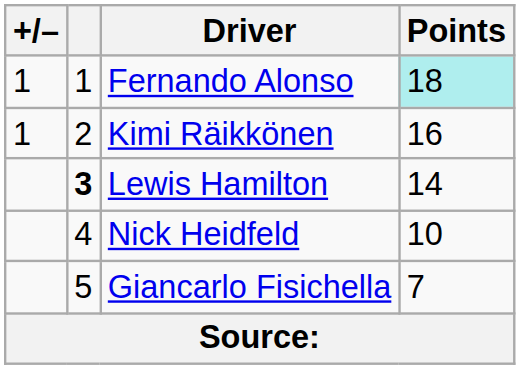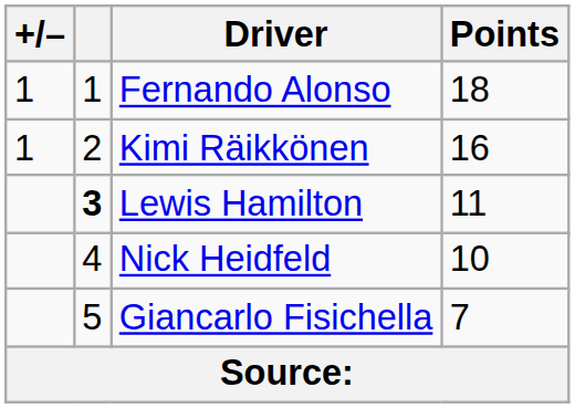Fernando Alonso | Points: paleturquoise background -> no background
Lewis Hamilton | Points: 14 -> 11
